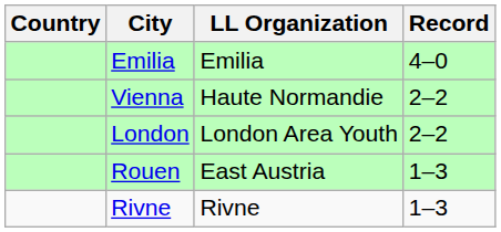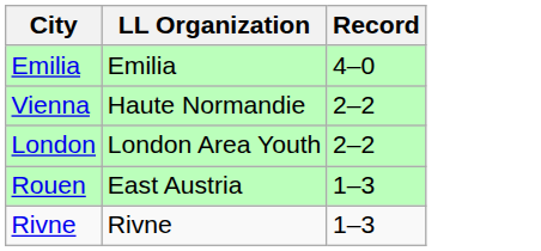- column: Country
